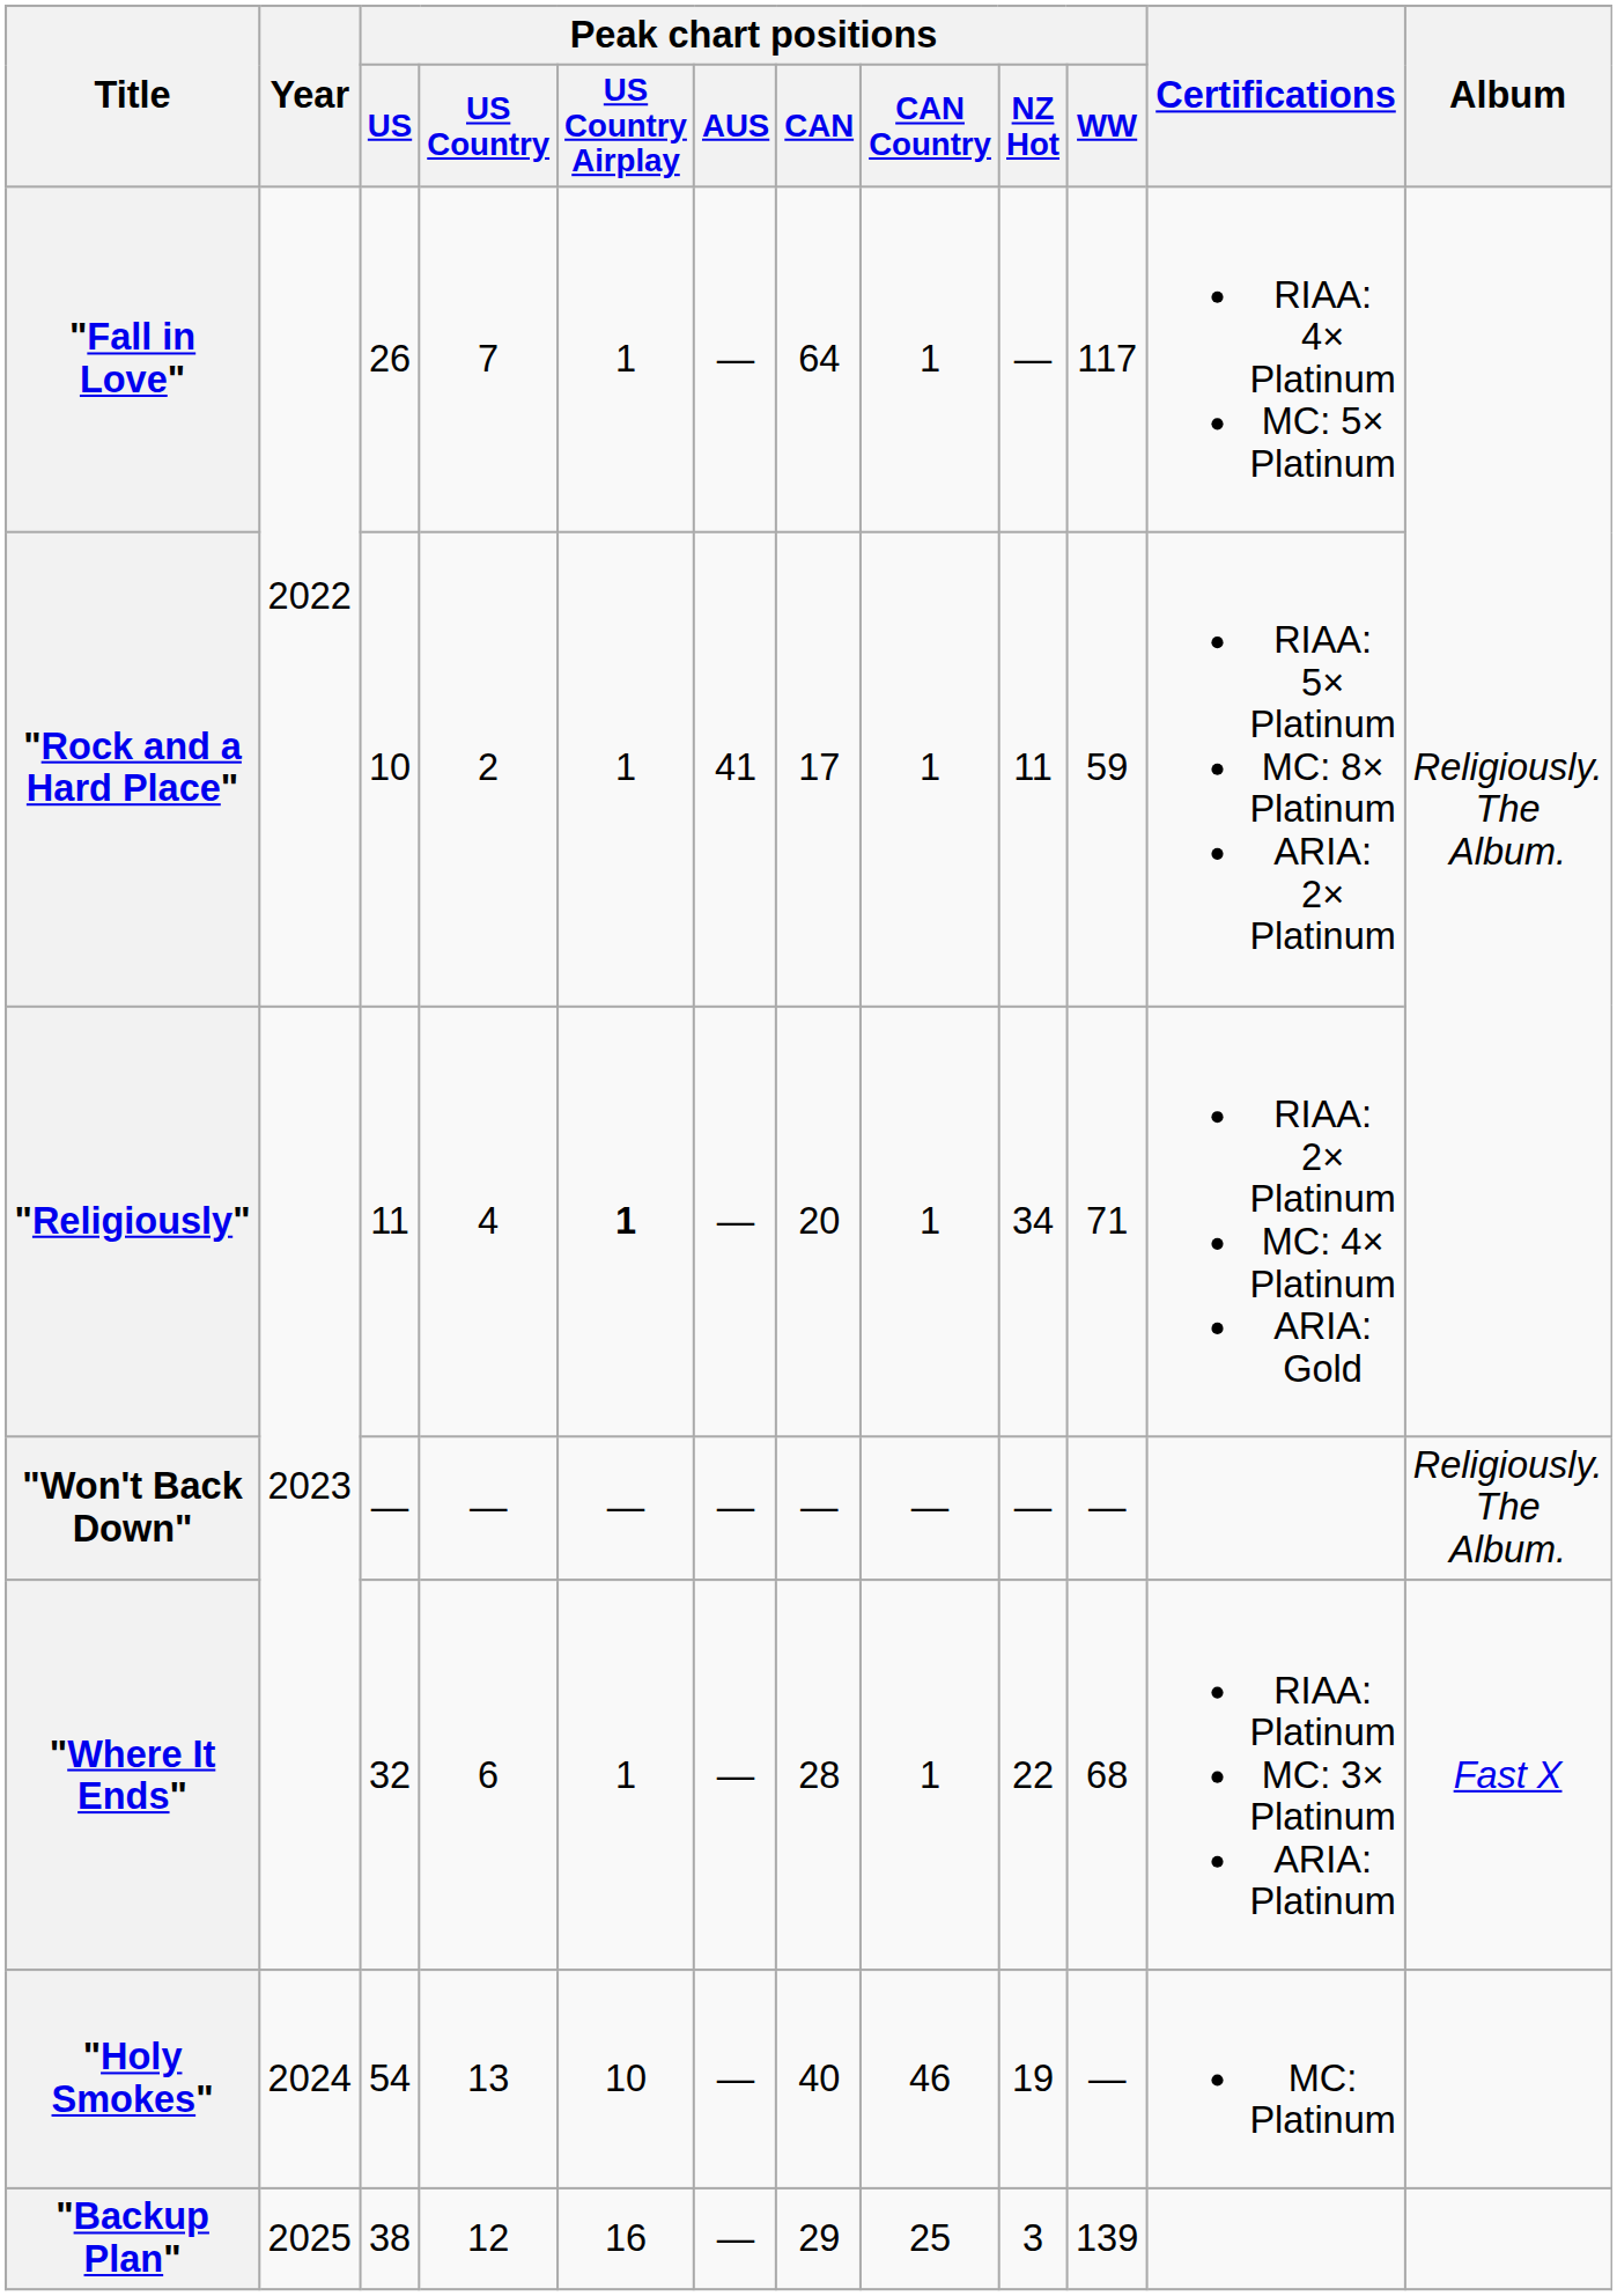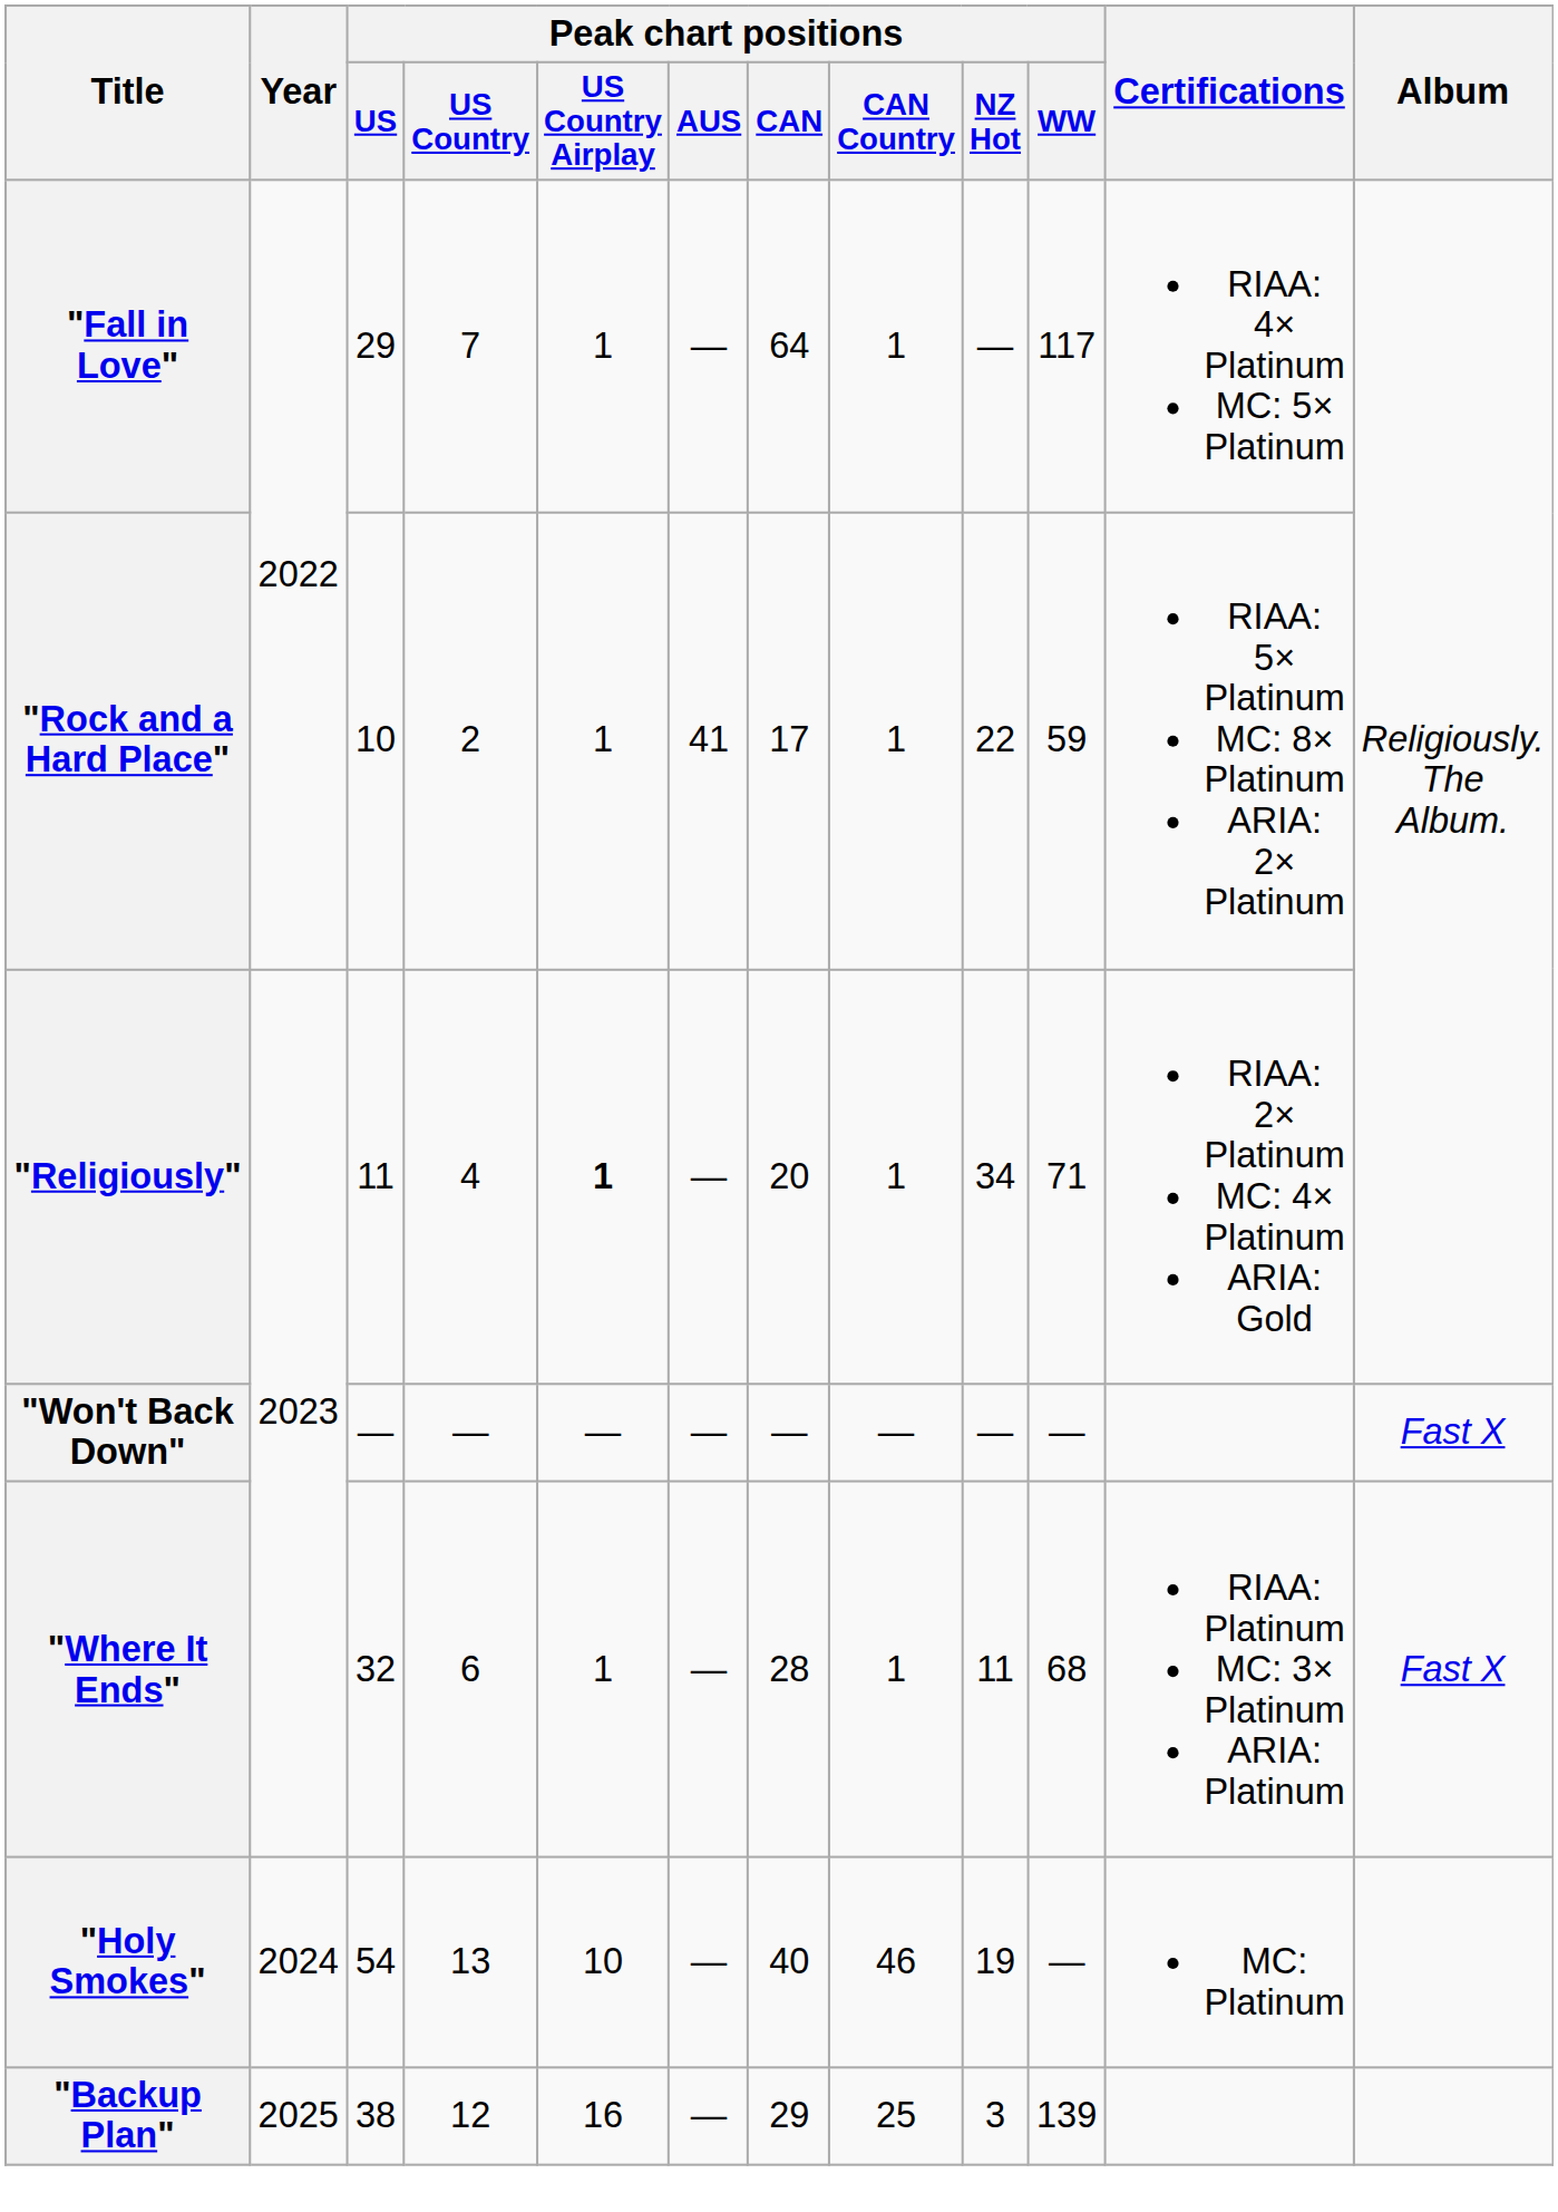"Fall in Love" | Peak chart positions / US: 26 -> 29
"Rock and a Hard Place" | Peak chart positions / NZ Hot: 11 -> 22
"Won't Back Down" | Album: Religiously. The Album. -> Fast X
"Where It Ends" | Peak chart positions / NZ Hot: 22 -> 11
